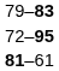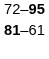- row: 79–83
